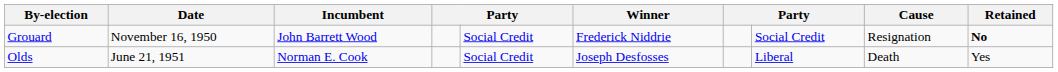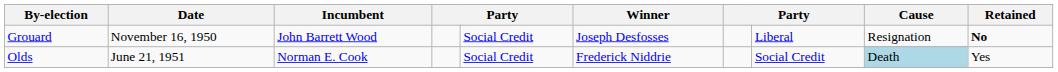Grouard | Winner: Frederick Niddrie -> Joseph Desfosses
Grouard | column 8: Social Credit -> Liberal
Olds | Winner: Joseph Desfosses -> Frederick Niddrie
Olds | column 8: Liberal -> Social Credit
Olds | Cause: no background -> lightblue background
